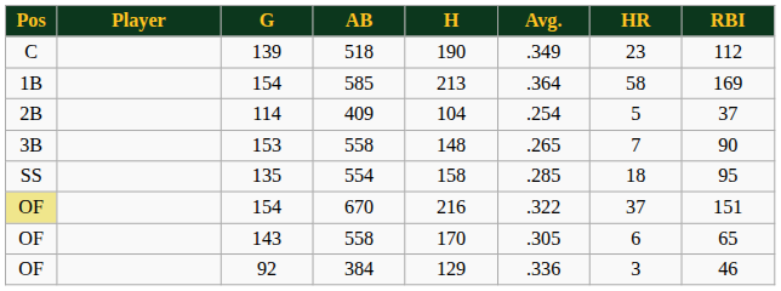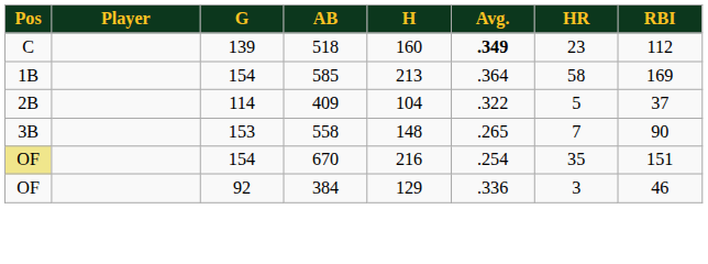139 | H: 190 -> 160
139 | Avg.: normal -> bold
114 | Avg.: .254 -> .322
- row: SS | 135 | 554 | 158 | .285 | 18 | 95
154 / 670 | Avg.: .322 -> .254
154 / 670 | HR: 37 -> 35
- row: OF | 143 | 558 | 170 | .305 | 6 | 65
